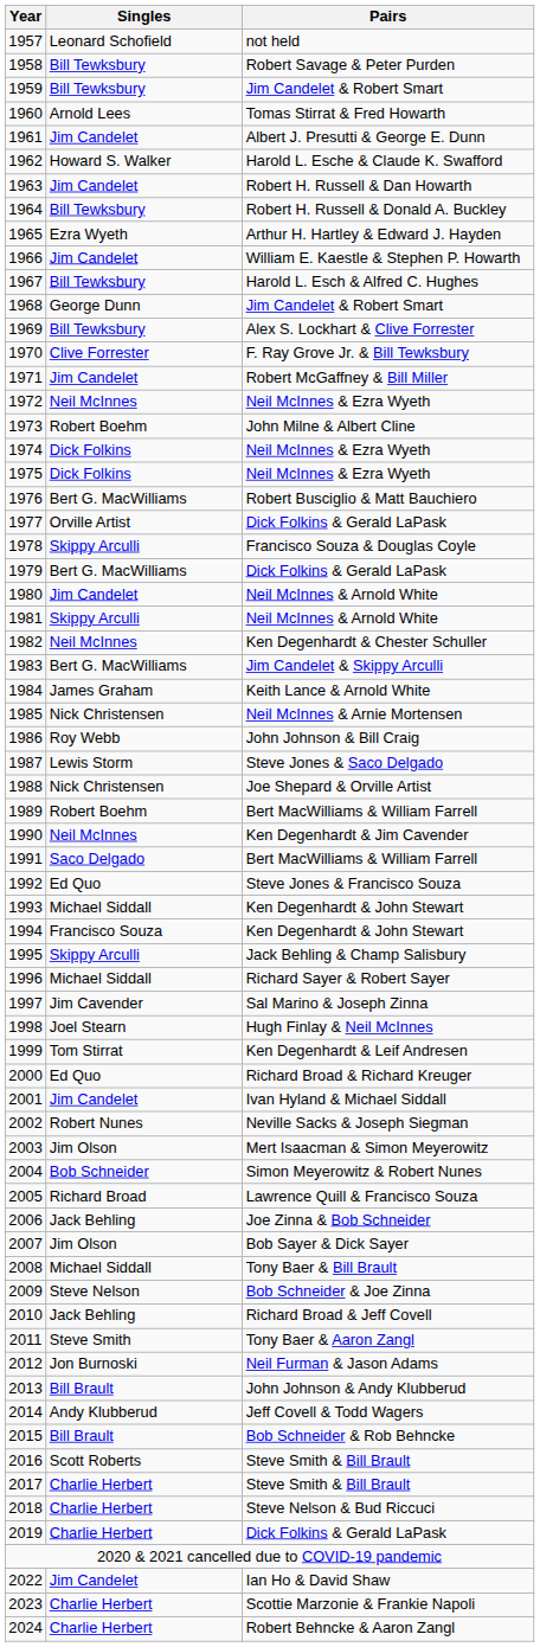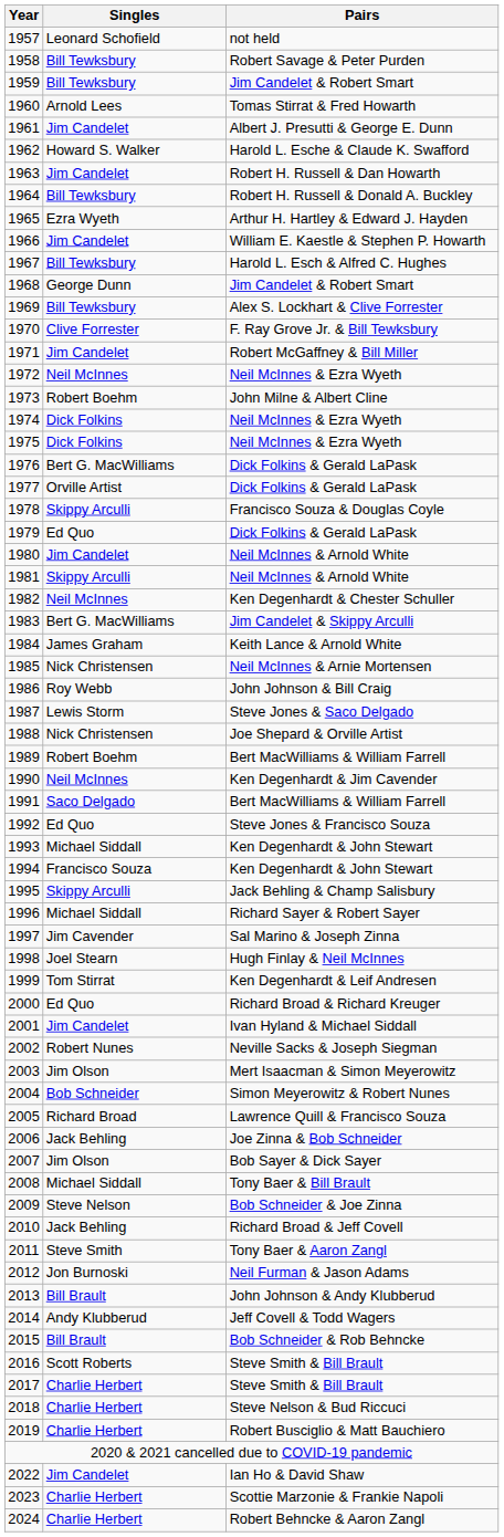1976 | Pairs: Robert Busciglio & Matt Bauchiero -> Dick Folkins & Gerald LaPask
1979 | Singles: Bert G. MacWilliams -> Ed Quo
2019 | Pairs: Dick Folkins & Gerald LaPask -> Robert Busciglio & Matt Bauchiero
